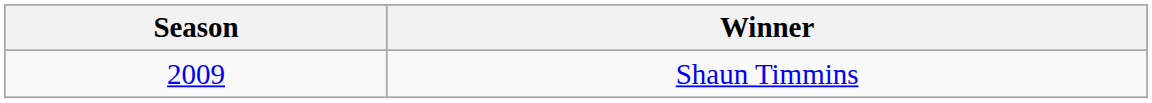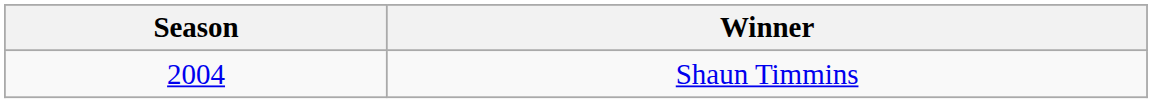Shaun Timmins | Season: 2009 -> 2004
